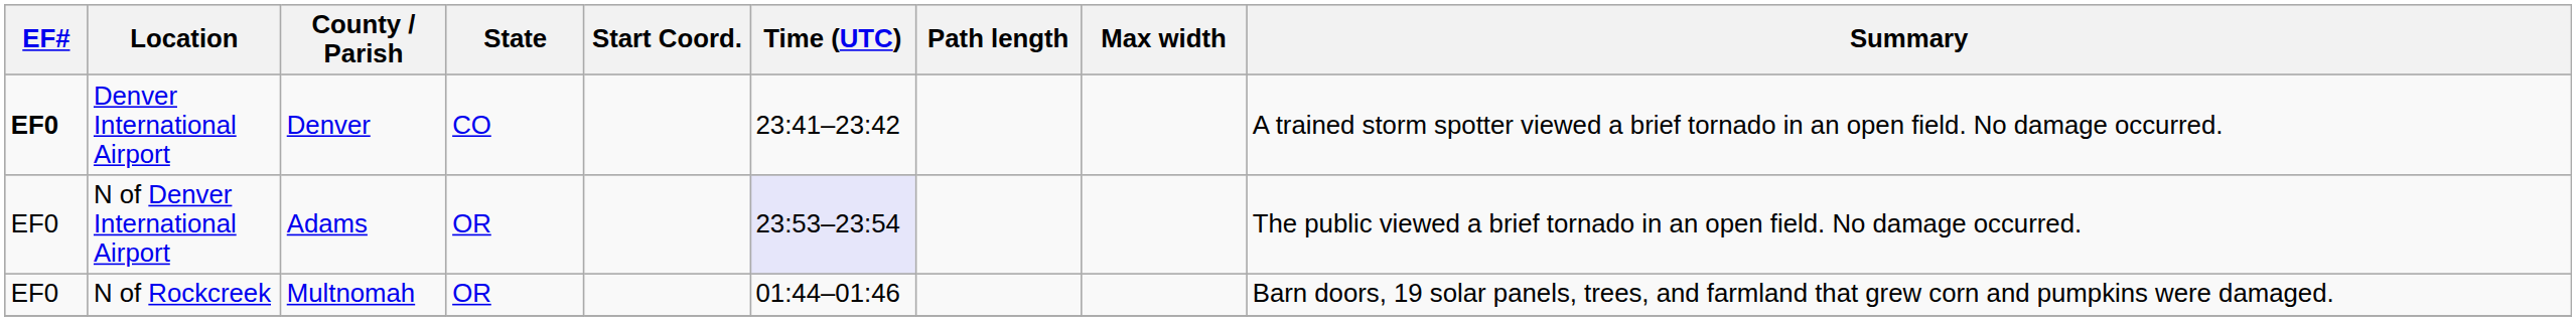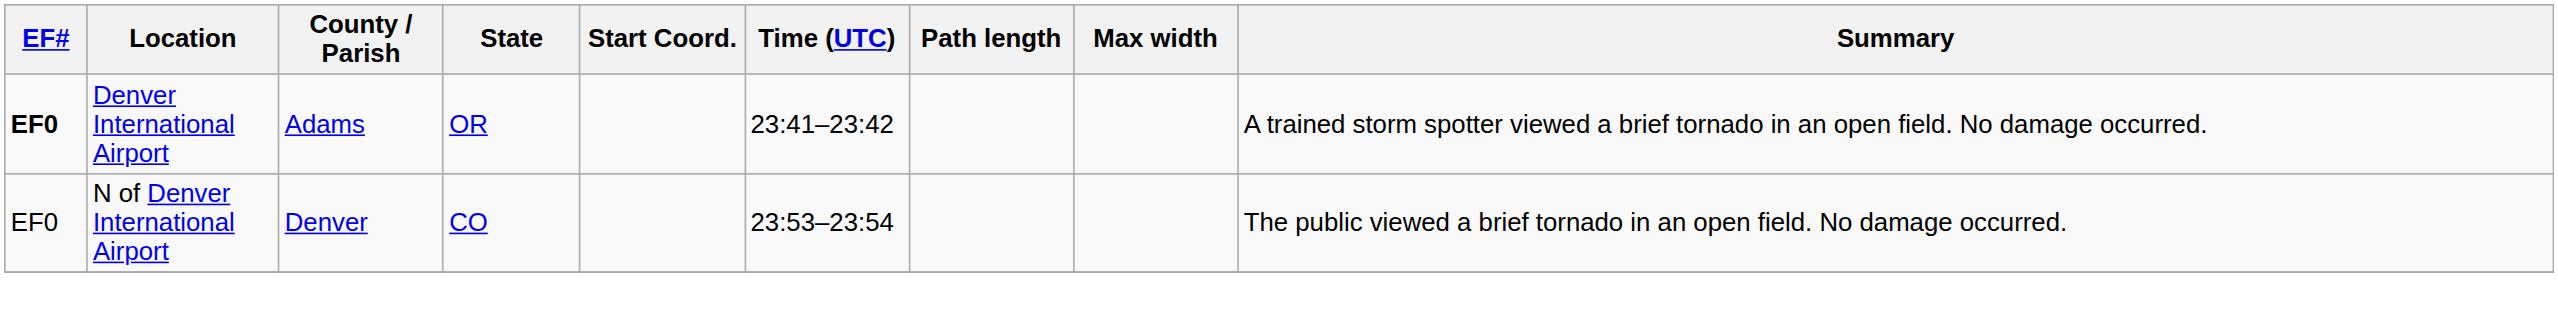Denver International Airport | County / Parish: Denver -> Adams
Denver International Airport | State: CO -> OR
N of Denver International Airport | County / Parish: Adams -> Denver
N of Denver International Airport | State: OR -> CO
N of Denver International Airport | Time (UTC): lavender background -> no background
- row: EF0 | N of Rockcreek | Multnomah | OR | 01:44–01:46 | Barn doors, 19 solar panels, trees, and farmland that grew corn and pumpkins were damaged.
